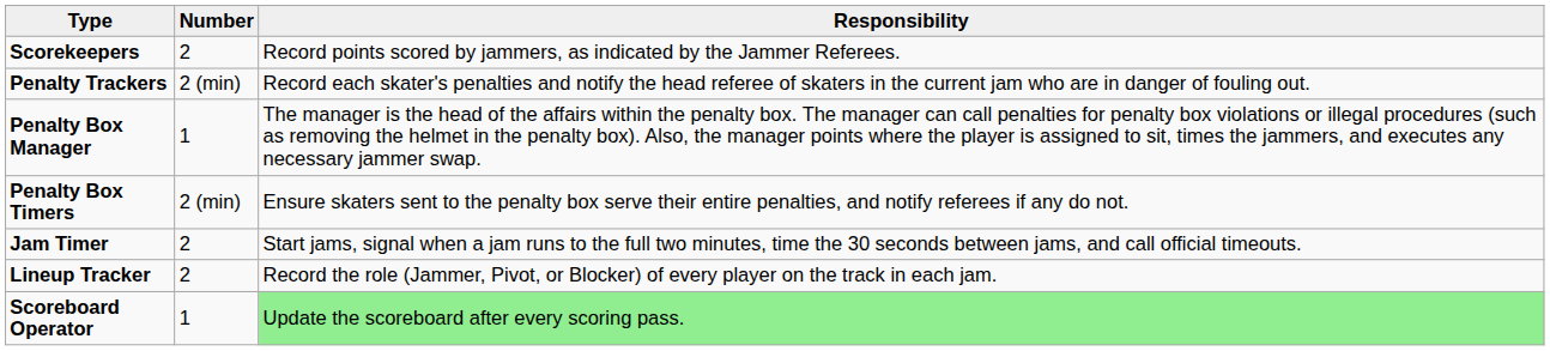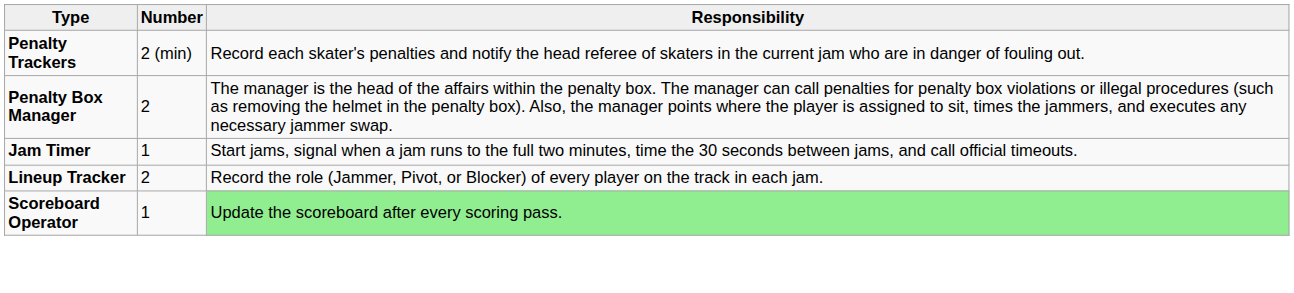- row: Scorekeepers | 2 | Record points scored by jammers, as indicated by the Jammer Referees.
Penalty Box Manager | Number: 1 -> 2
- row: Penalty Box Timers | 2 (min) | Ensure skaters sent to the penalty box serve their entire penalties, and notify referees if any do not.
Jam Timer | Number: 2 -> 1
